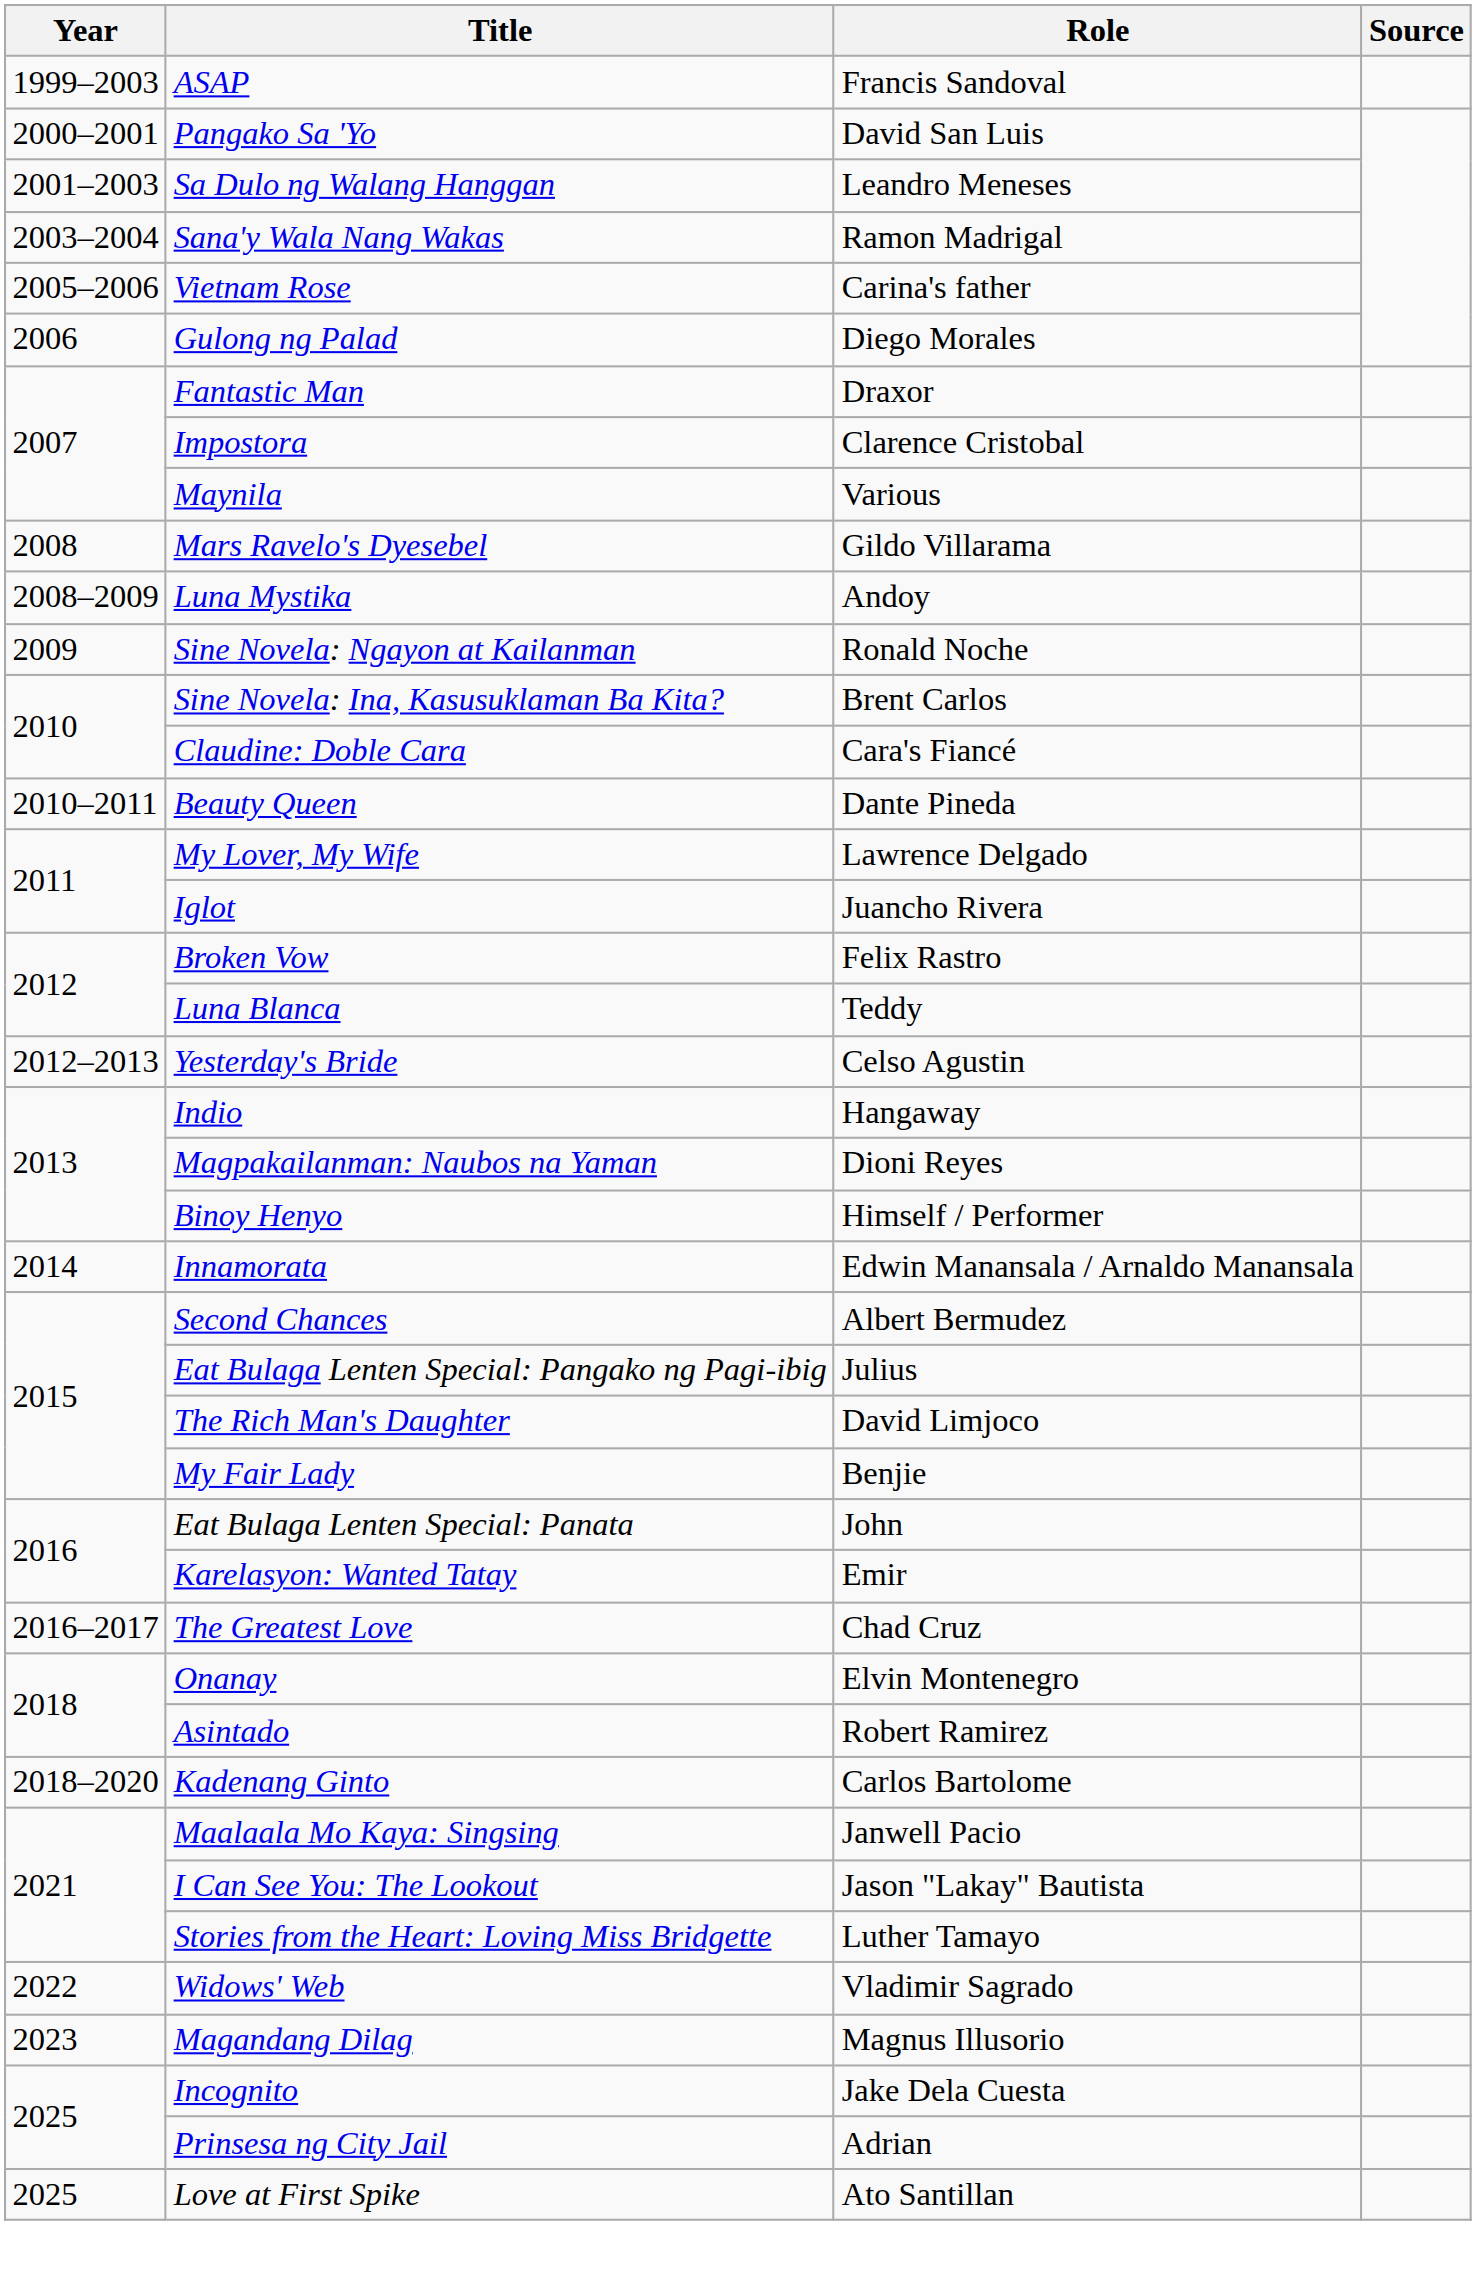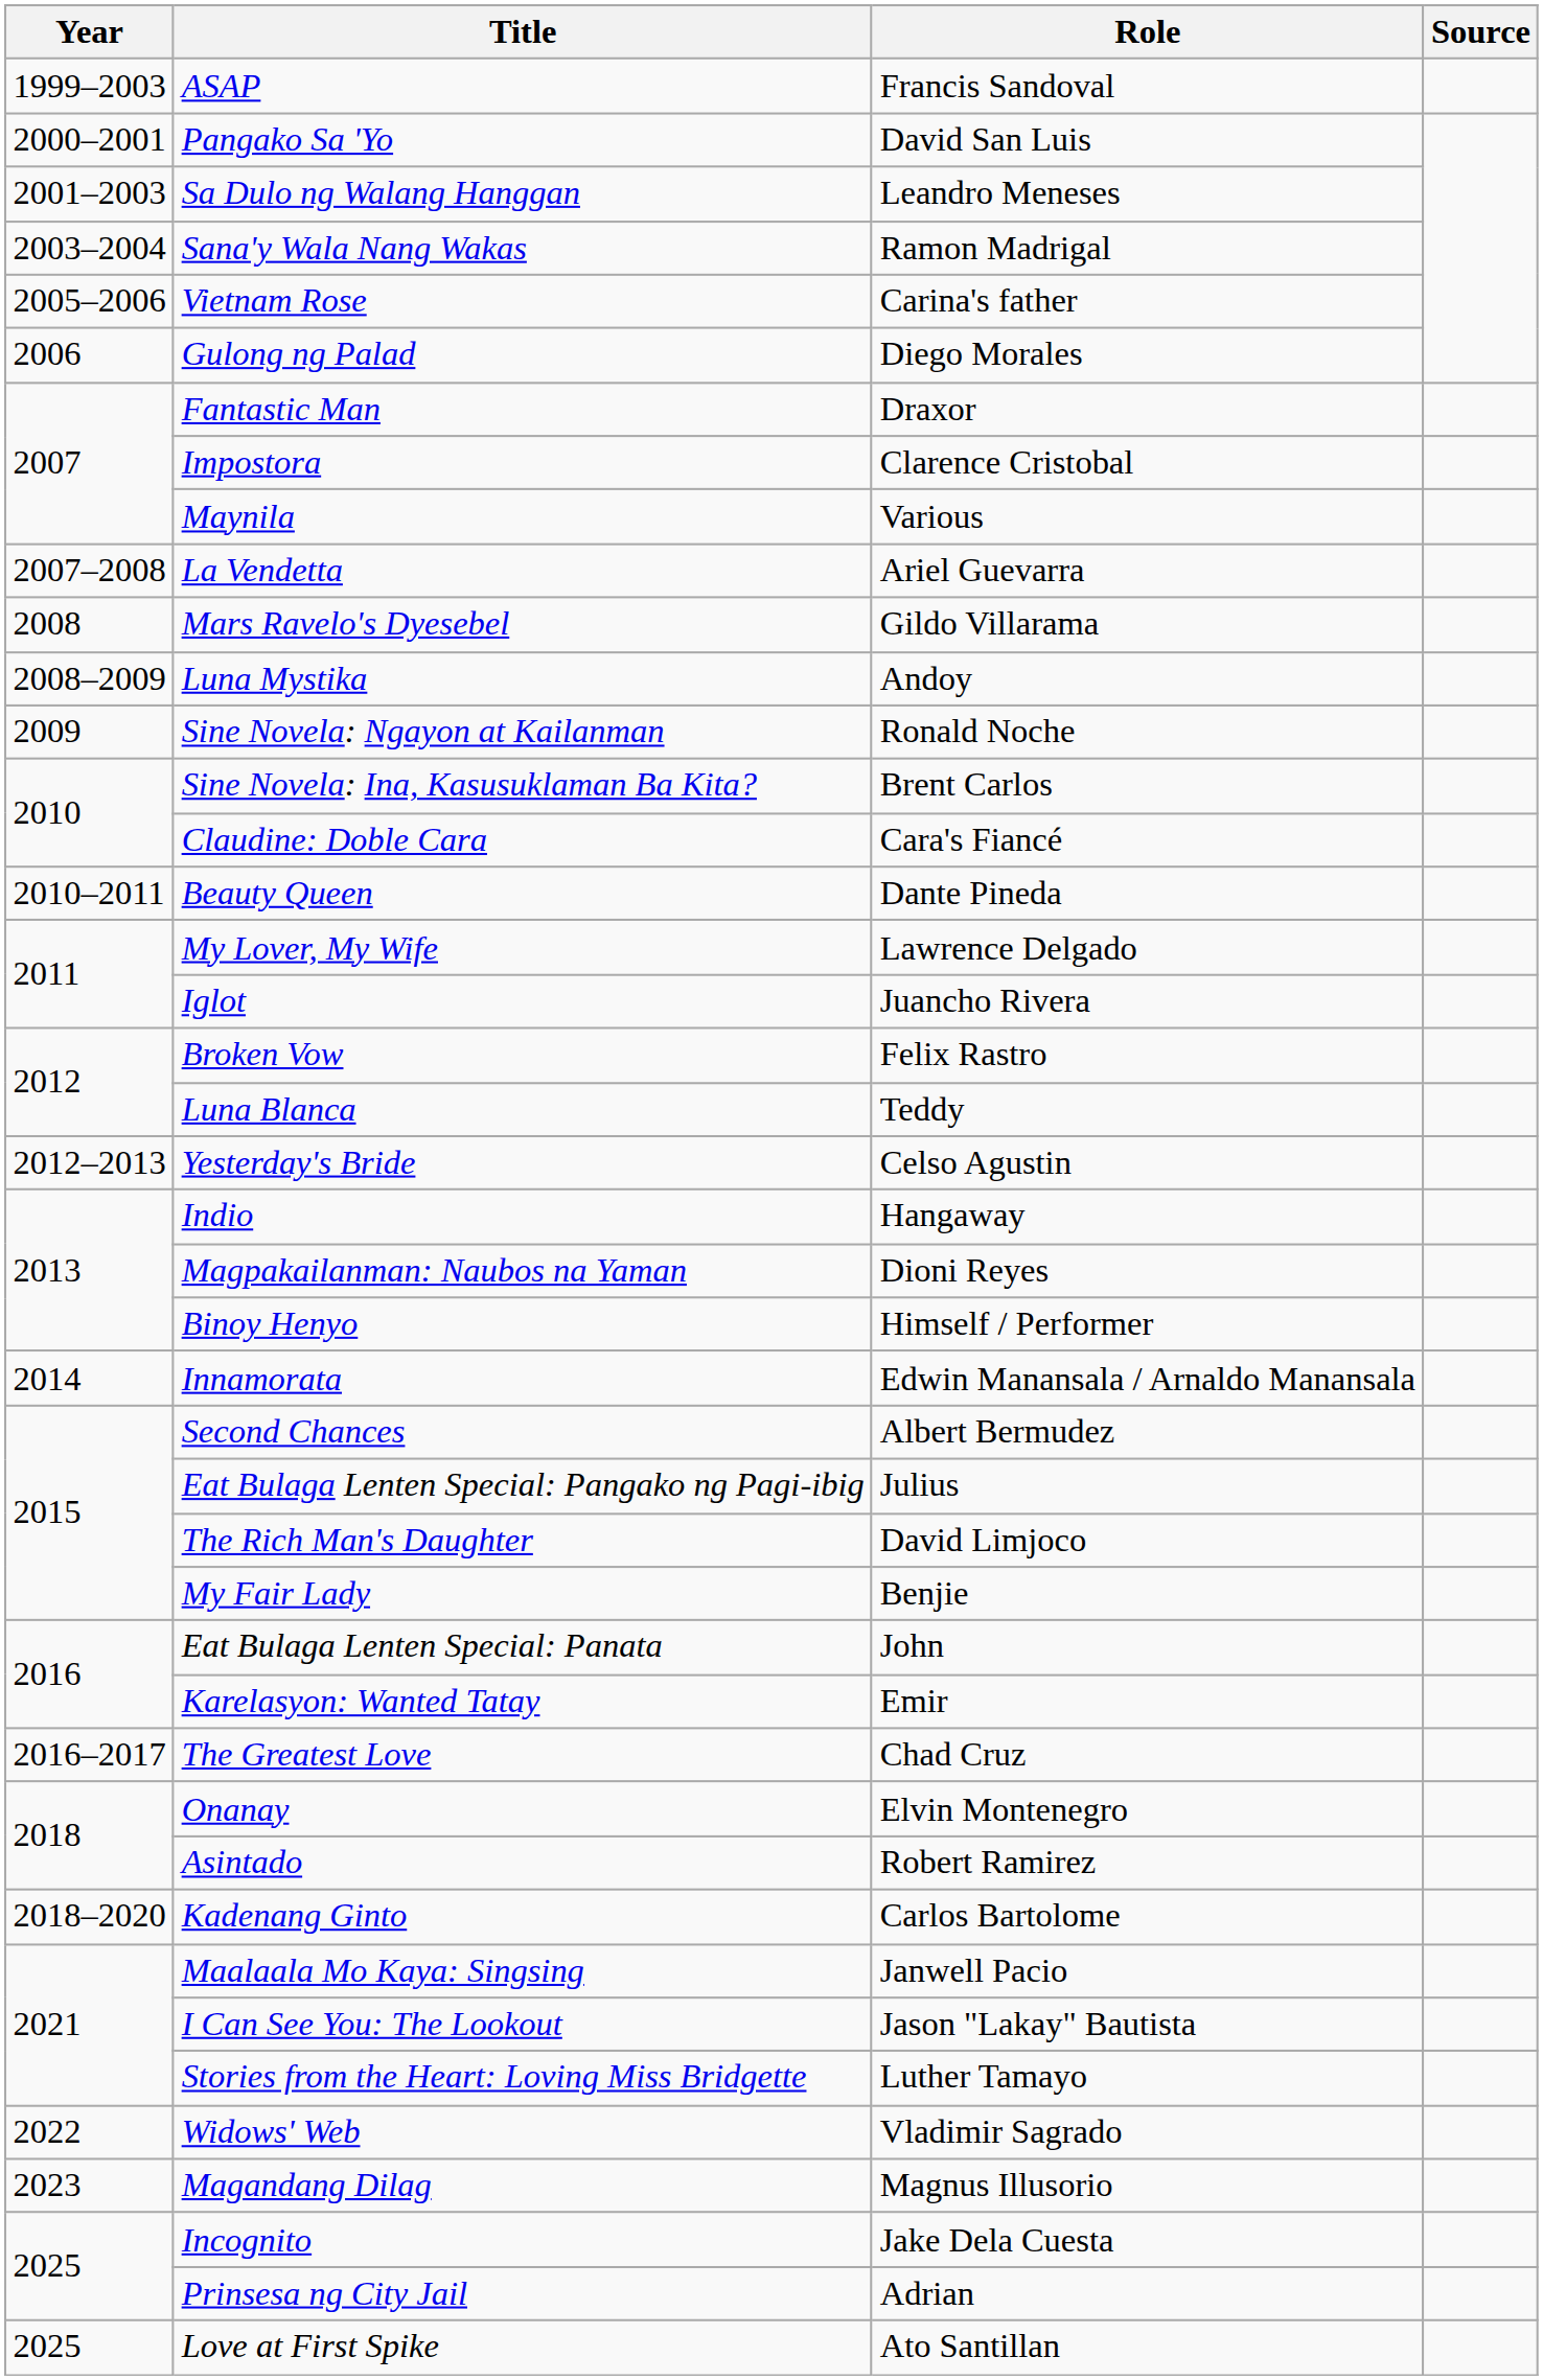+ row: 2007–2008 | La Vendetta | Ariel Guevarra
